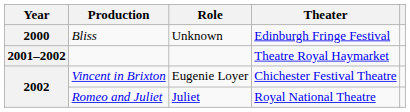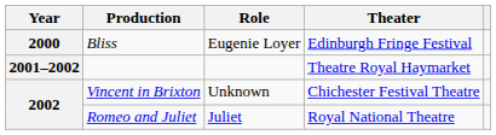Bliss | Role: Unknown -> Eugenie Loyer
Vincent in Brixton | Role: Eugenie Loyer -> Unknown
